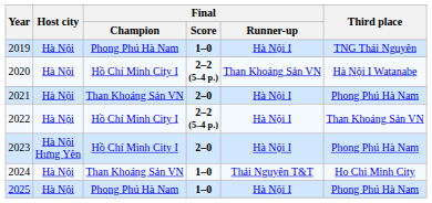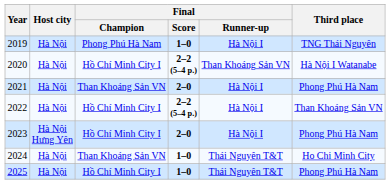2025 | Final / Champion: Phong Phú Hà Nam -> Hồ Chí Minh City I
2025 | Final / Runner-up: Hà Nội I -> Thái Nguyên T&T
